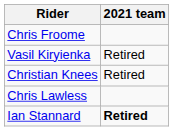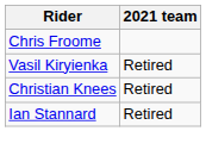- row: Chris Lawless
Ian Stannard | 2021 team: bold -> normal
